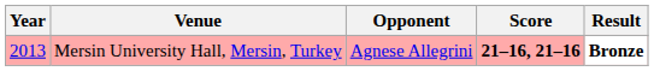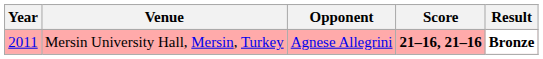Mersin University Hall, Mersin, Turkey | Year: 2013 -> 2011
